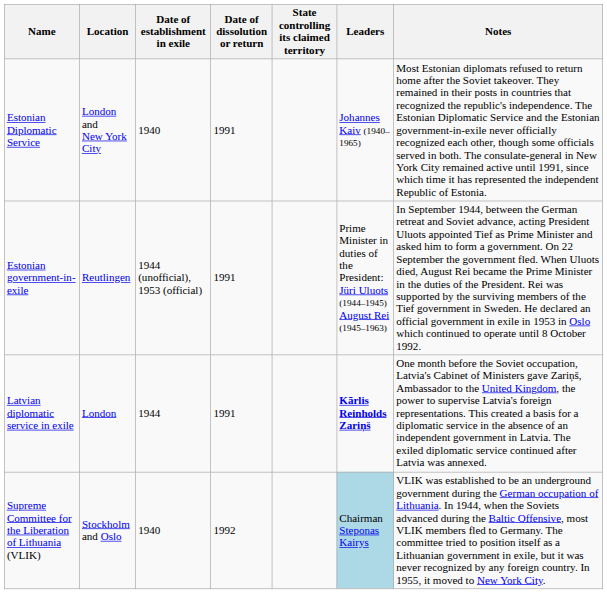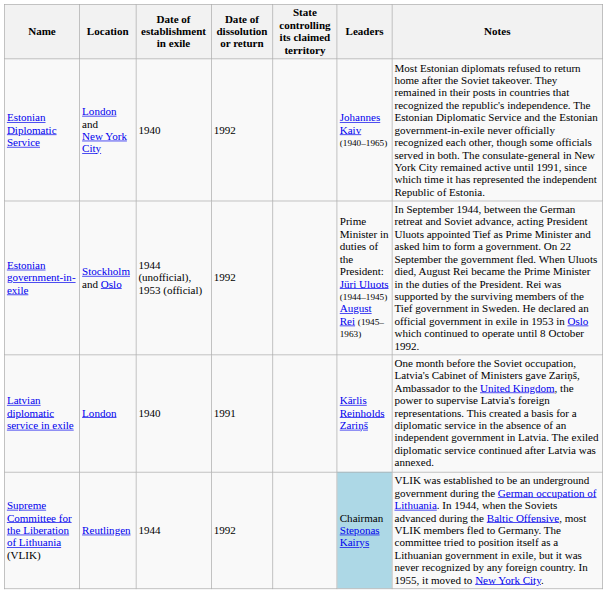Estonian Diplomatic Service | Date of dissolution or return: 1991 -> 1992
Estonian government-in-exile | Location: Reutlingen -> Stockholm and Oslo
Estonian government-in-exile | Date of dissolution or return: 1991 -> 1992
Latvian diplomatic service in exile | Date of establishment in exile: 1944 -> 1940
Latvian diplomatic service in exile | Leaders: bold -> normal
Supreme Committee for the Liberation of Lithuania (VLIK) | Location: Stockholm and Oslo -> Reutlingen
Supreme Committee for the Liberation of Lithuania (VLIK) | Date of establishment in exile: 1940 -> 1944
